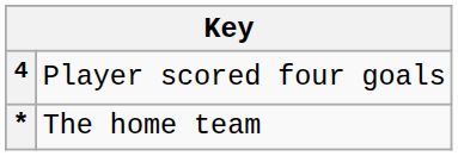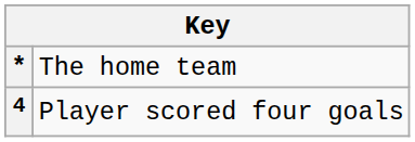rows swapped: 4 <-> *
